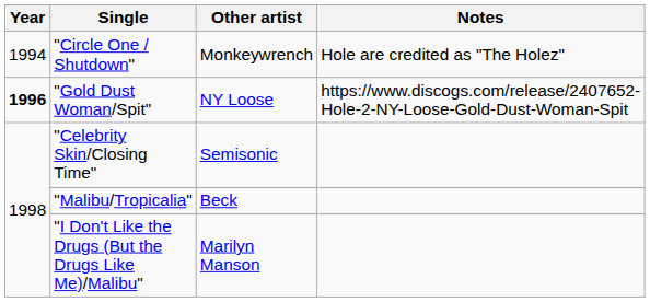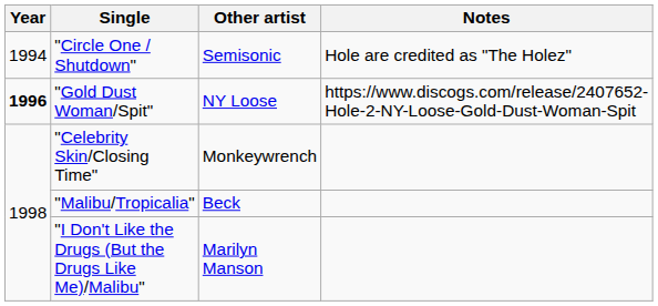"Circle One / Shutdown" | Other artist: Monkeywrench -> Semisonic
"Celebrity Skin/Closing Time" | Other artist: Semisonic -> Monkeywrench
